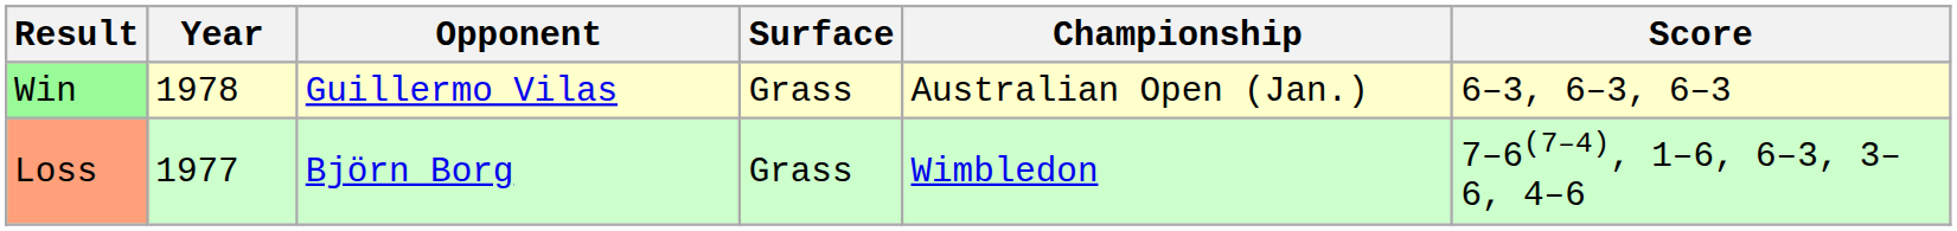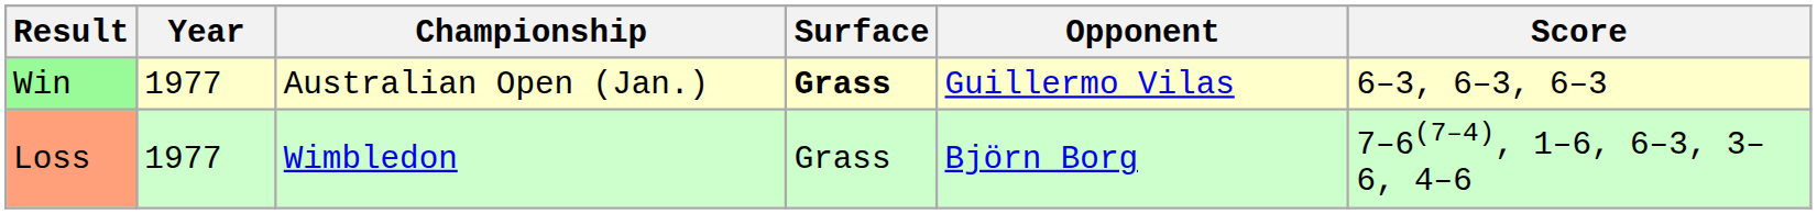columns swapped: Championship <-> Opponent
Win | Year: 1978 -> 1977
Win | Surface: normal -> bold
